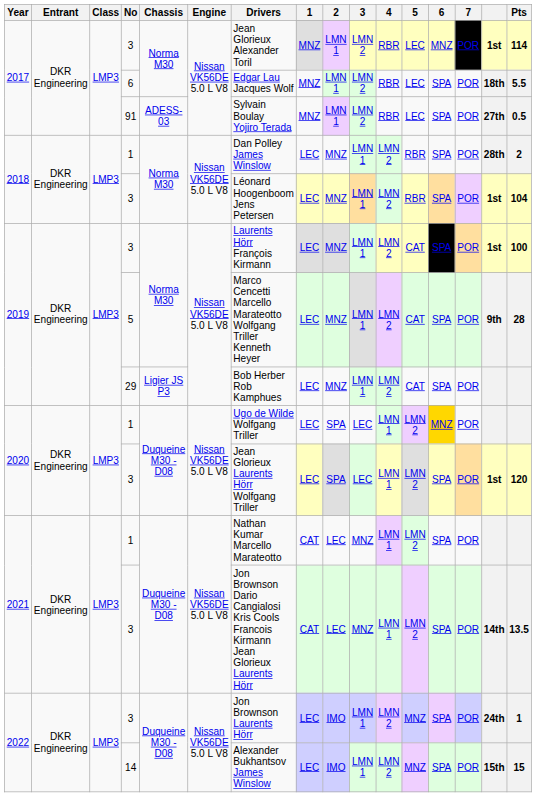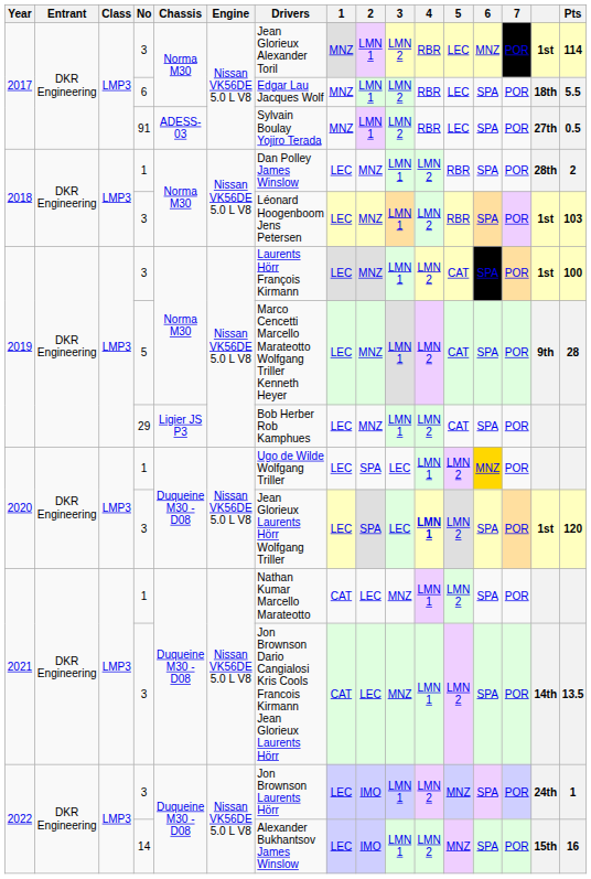2018 / 3 | Pts: 104 -> 103
2020 / 3 | 4: normal -> bold
14 | Pts: 15 -> 16
